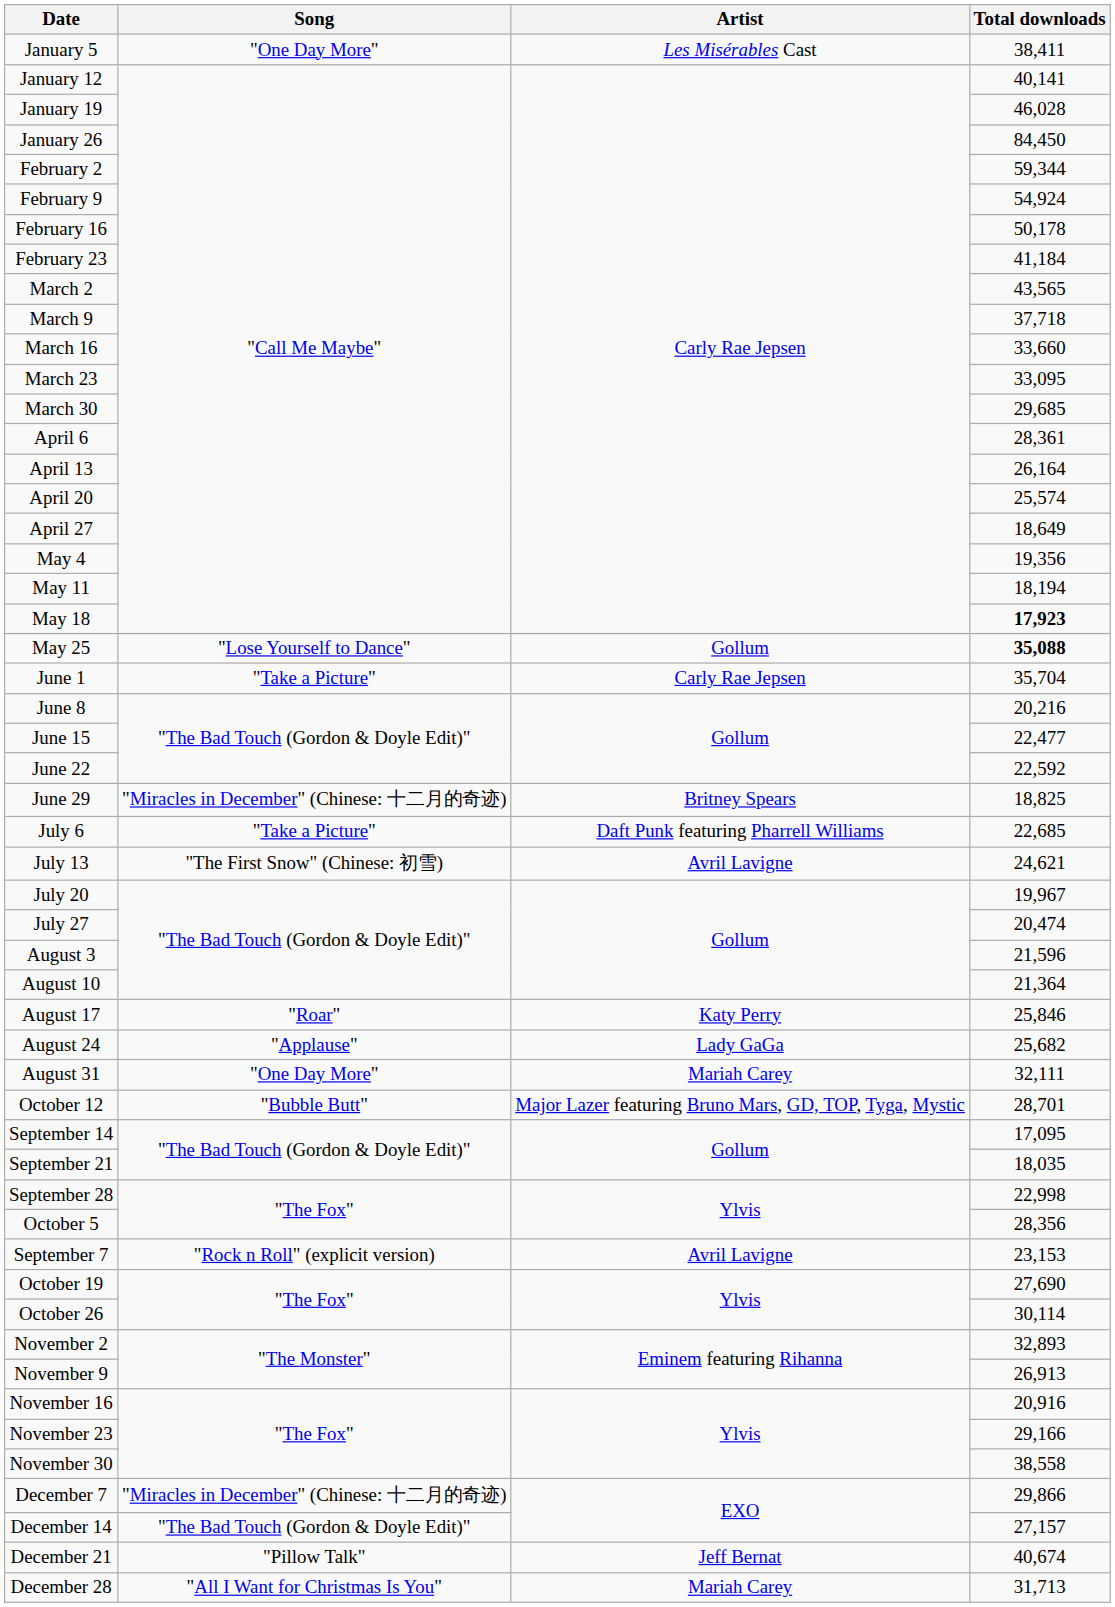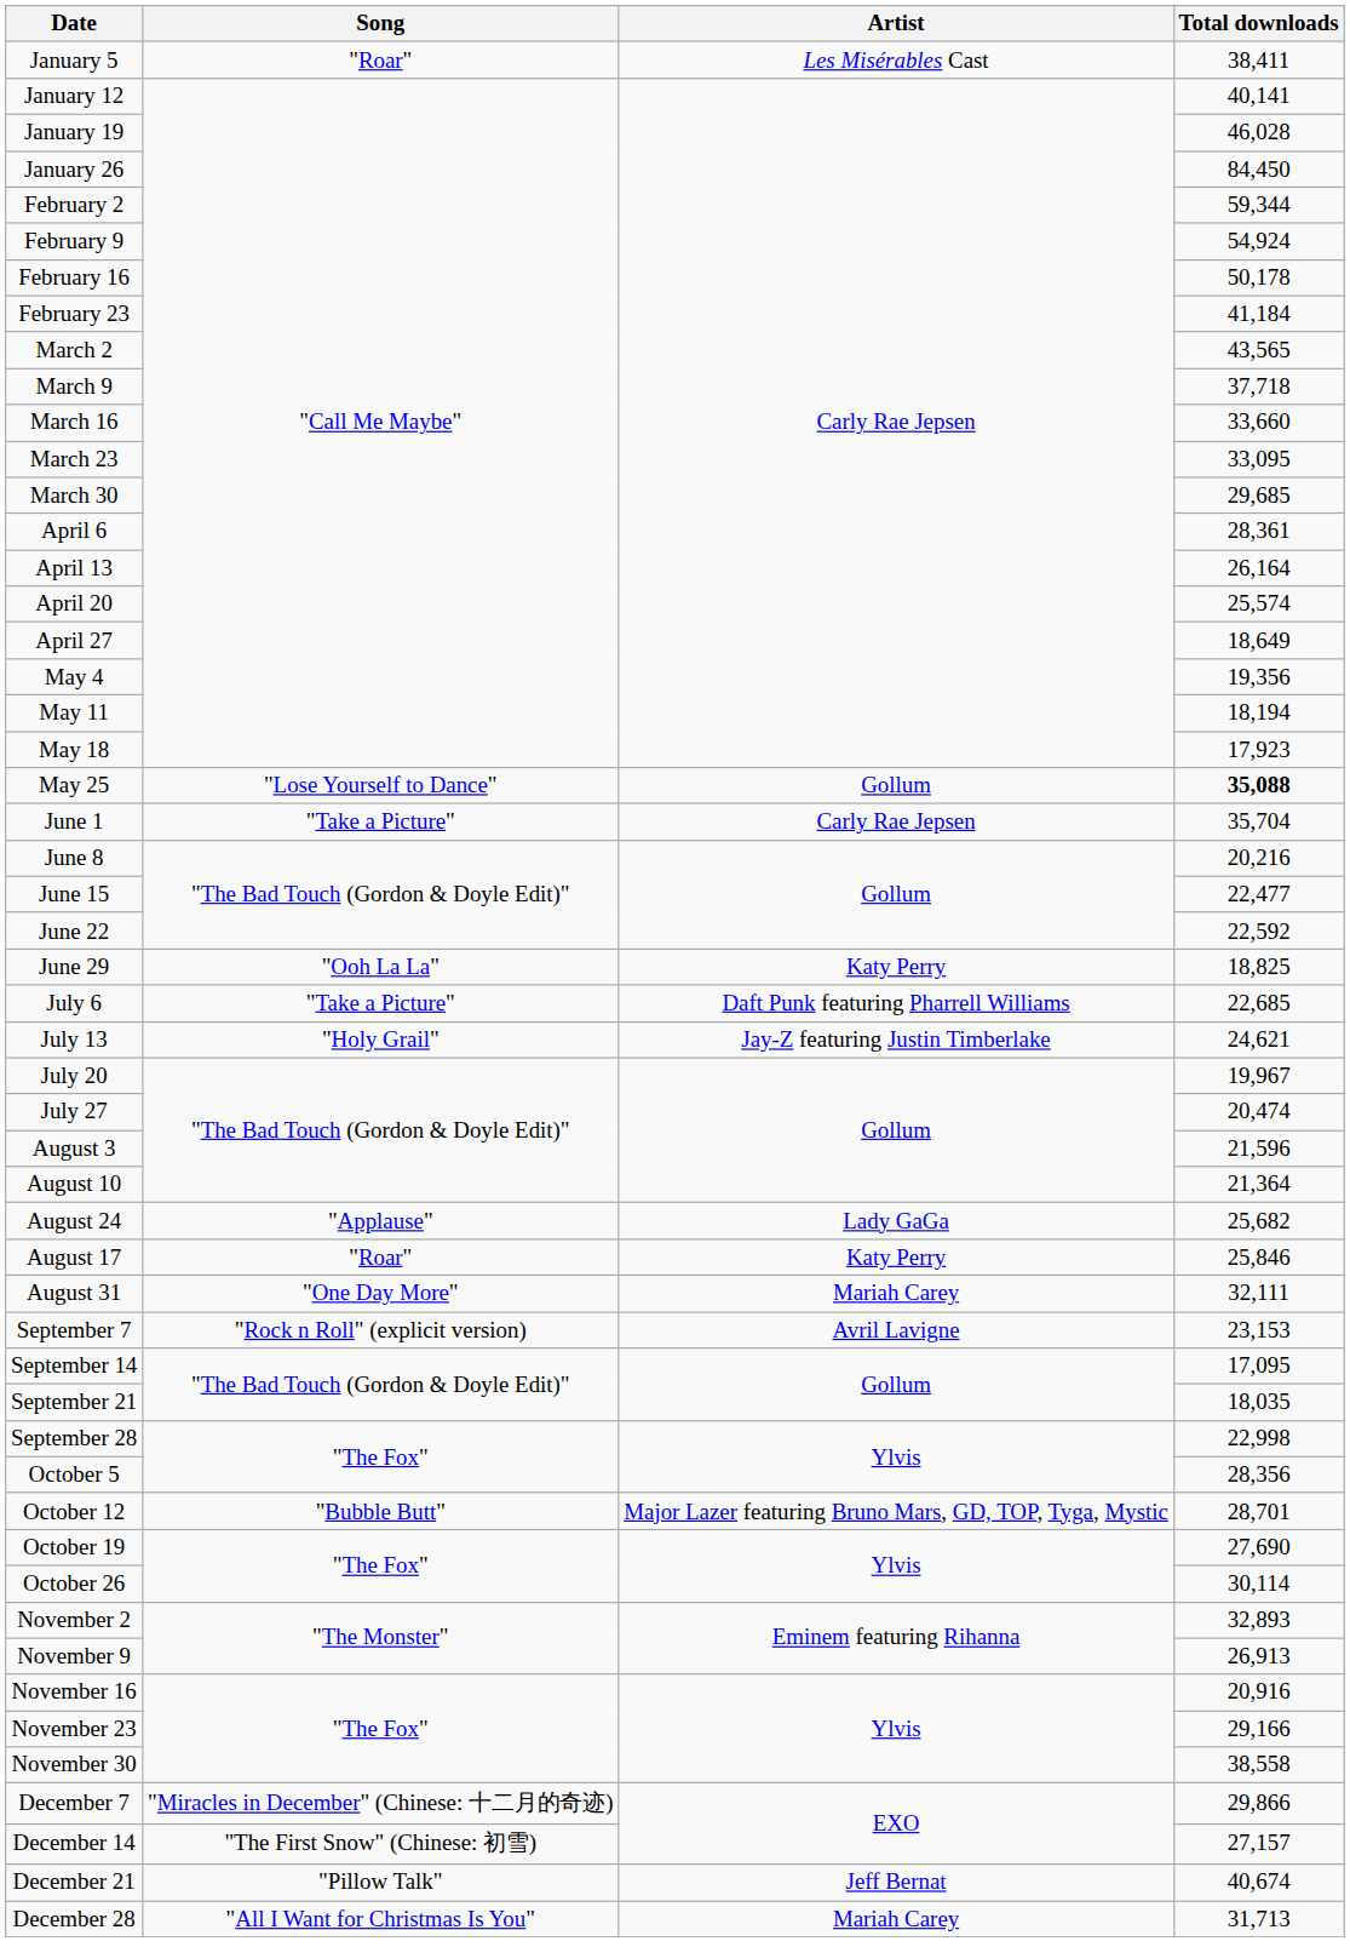January 5 | Song: "One Day More" -> "Roar"
May 18 | Total downloads: bold -> normal
June 29 | Song: "Miracles in December" (Chinese: 十二月的奇迹) -> "Ooh La La"
June 29 | Artist: Britney Spears -> Katy Perry
July 13 | Song: "The First Snow" (Chinese: 初雪) -> "Holy Grail"
July 13 | Artist: Avril Lavigne -> Jay-Z featuring Justin Timberlake
rows swapped: August 17 <-> August 24
rows swapped: September 7 <-> October 12
December 14 | Song: "The Bad Touch (Gordon & Doyle Edit)" -> "The First Snow" (Chinese: 初雪)
